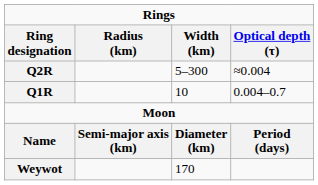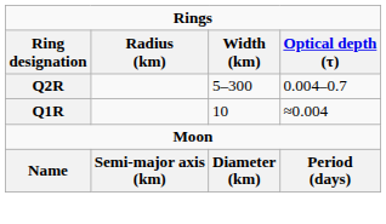Q2R | Optical depth (τ): ≈0.004 -> 0.004–0.7
Q1R | Optical depth (τ): 0.004–0.7 -> ≈0.004
- row: Weywot | 170
